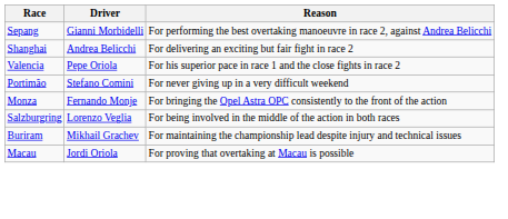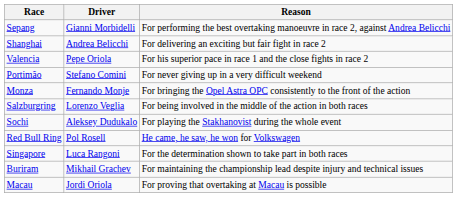+ row: Sochi | Aleksey Dudukalo | For playing the Stakhanovist during the whole event
+ row: Red Bull Ring | Pol Rosell | He came, he saw, he won for Volkswagen
+ row: Singapore | Luca Rangoni | For the determination shown to take part in both races
